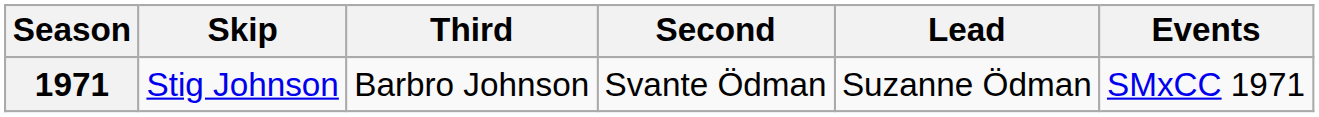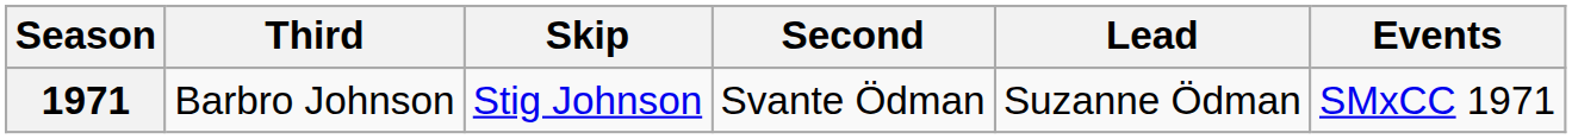columns swapped: Skip <-> Third
